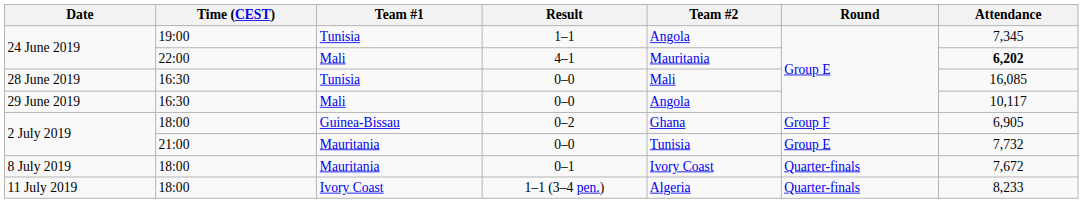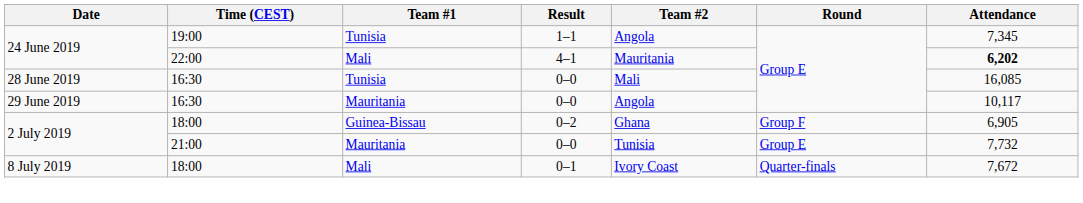29 June 2019 | Team #1: Mali -> Mauritania
8 July 2019 | Team #1: Mauritania -> Mali
- row: 11 July 2019 | 18:00 | Ivory Coast | 1–1 (3–4 pen.) | Algeria | Quarter-finals | 8,233
